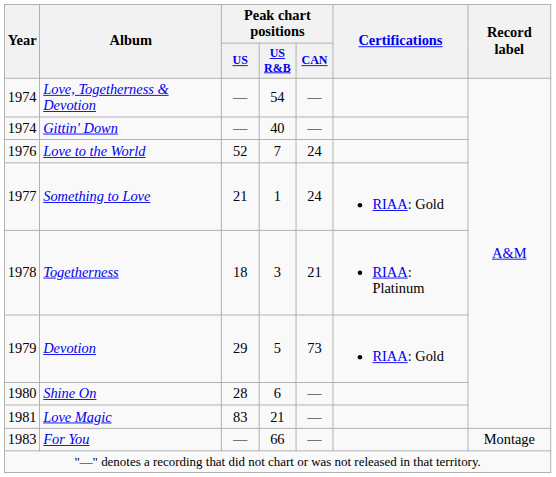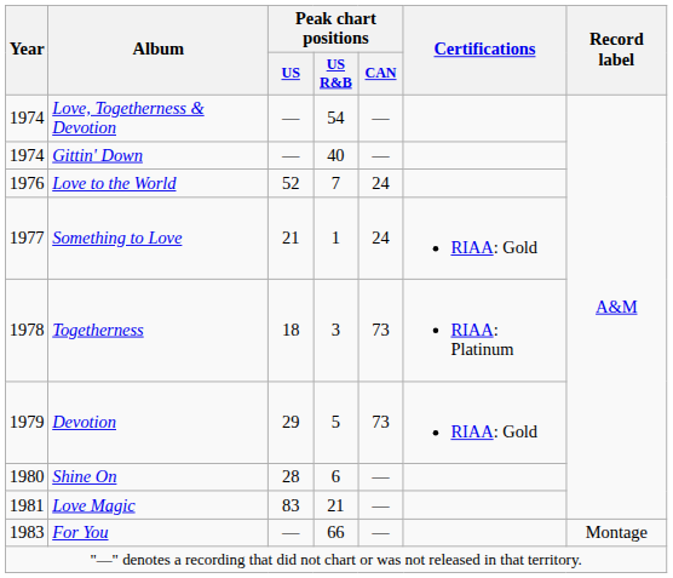Togetherness | Peak chart positions / CAN: 21 -> 73
